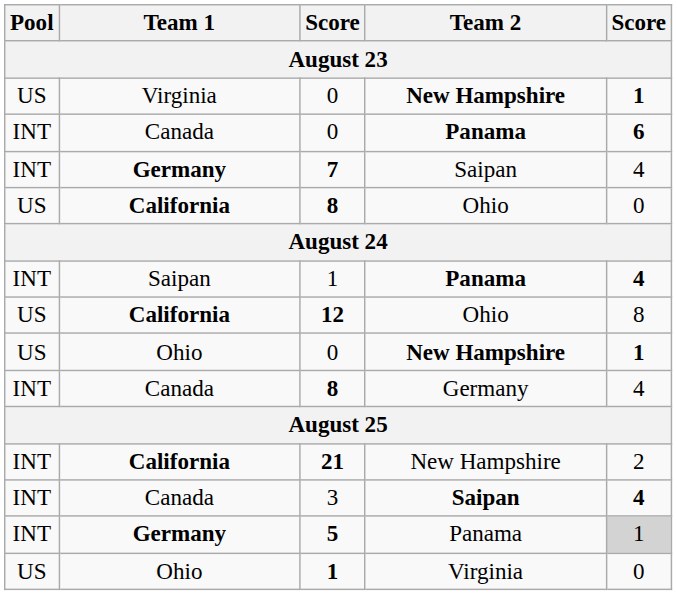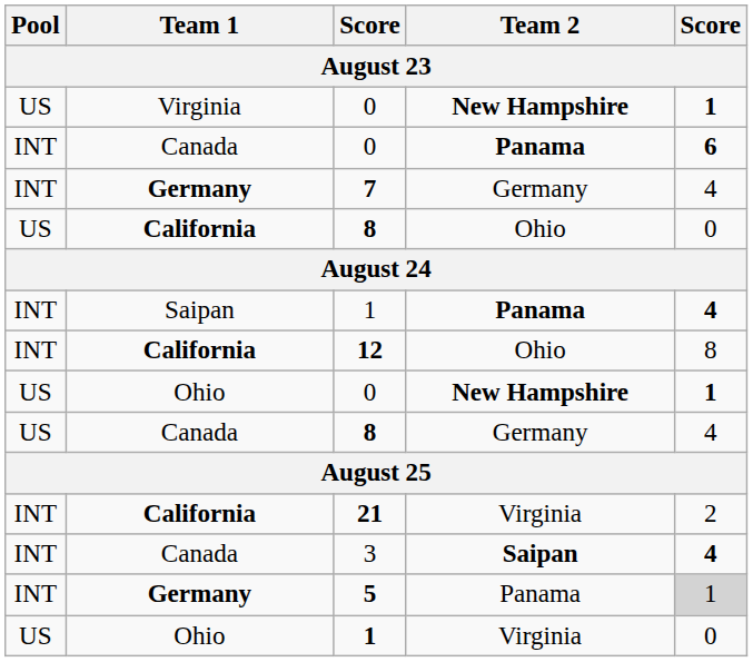7 | Team 2: Saipan -> Germany
12 | Pool: US -> INT
Canada / 8 | Pool: INT -> US
21 | Team 2: New Hampshire -> Virginia
